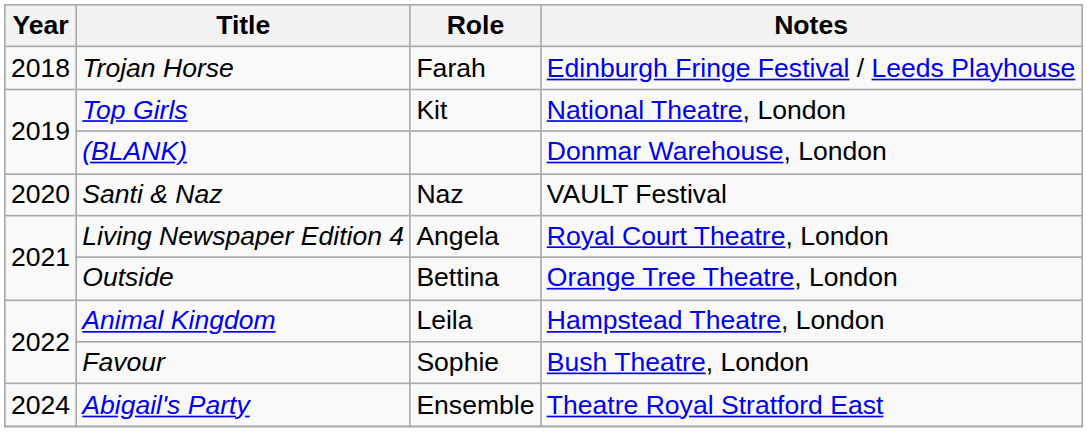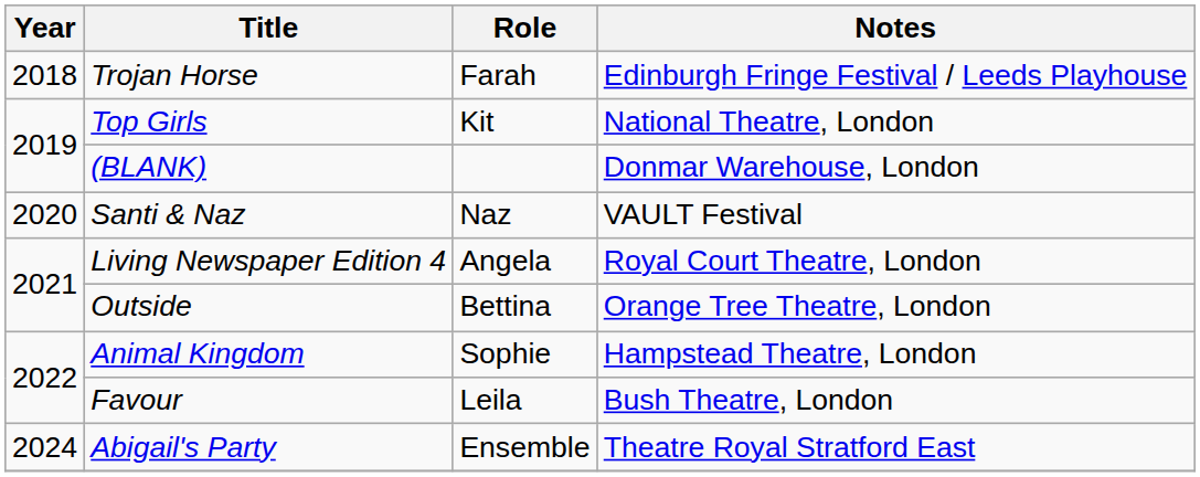Animal Kingdom | Role: Leila -> Sophie
Favour | Role: Sophie -> Leila
